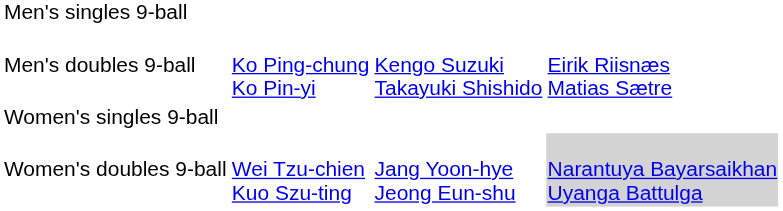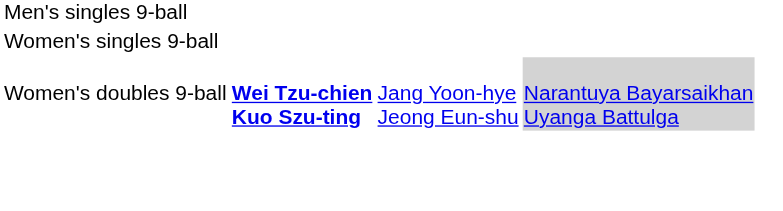- row: Men's doubles 9-ball | Ko Ping-chung Ko Pin-yi | Kengo Suzuki Takayuki Shishido | Eirik Riisnæs Matias Sætre
Women's doubles 9-ball | column 2: normal -> bold
